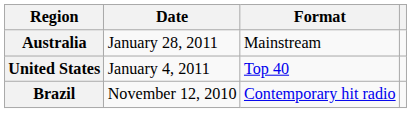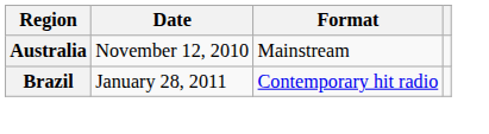Australia | Date: January 28, 2011 -> November 12, 2010
- row: United States | January 4, 2011 | Top 40
Brazil | Date: November 12, 2010 -> January 28, 2011
